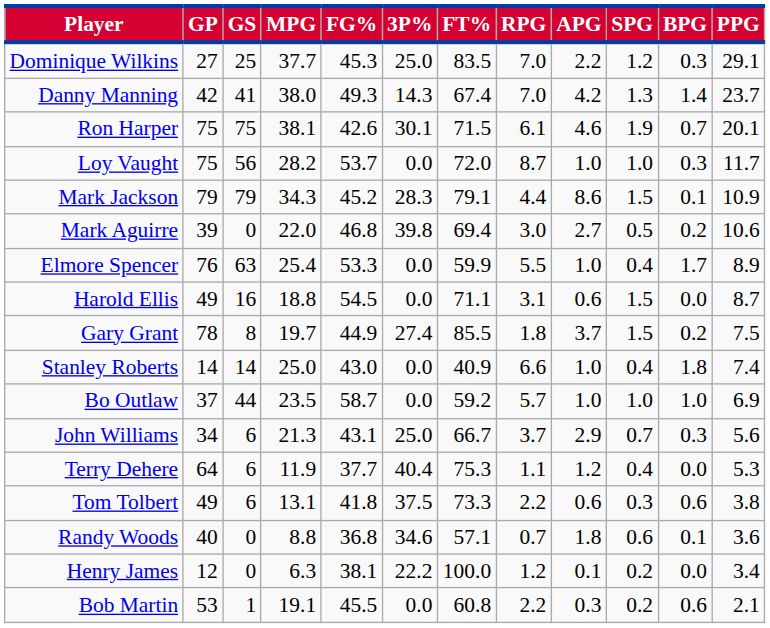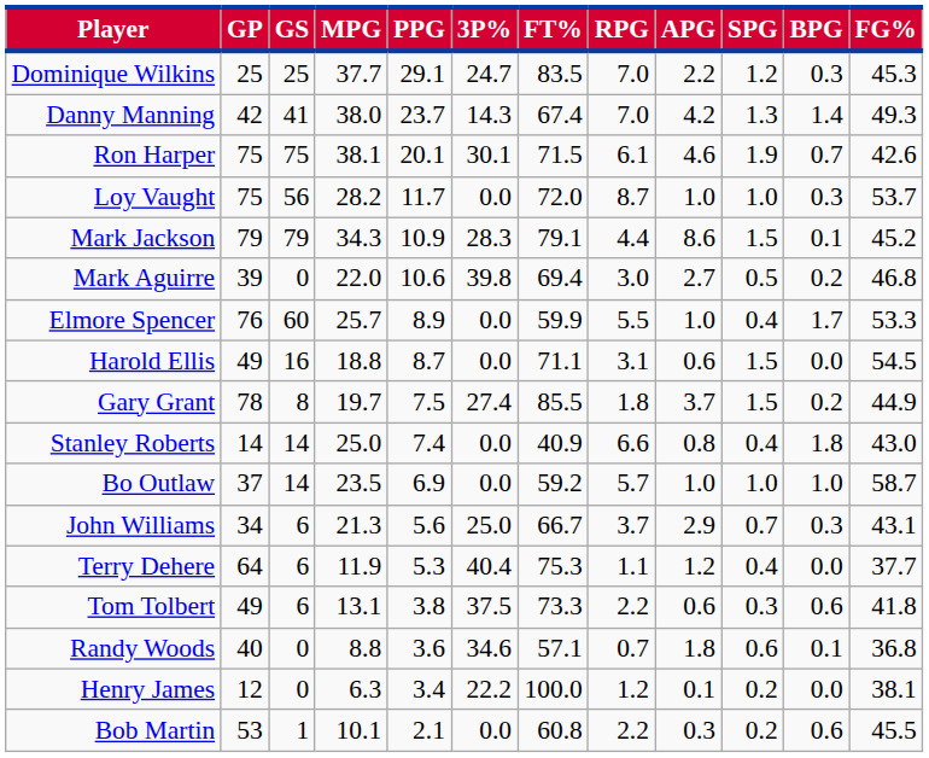columns swapped: FG% <-> PPG
Dominique Wilkins | GP: 27 -> 25
Dominique Wilkins | 3P%: 25.0 -> 24.7
Elmore Spencer | GS: 63 -> 60
Elmore Spencer | MPG: 25.4 -> 25.7
Stanley Roberts | APG: 1.0 -> 0.8
Bo Outlaw | GS: 44 -> 14
Bob Martin | MPG: 19.1 -> 10.1
